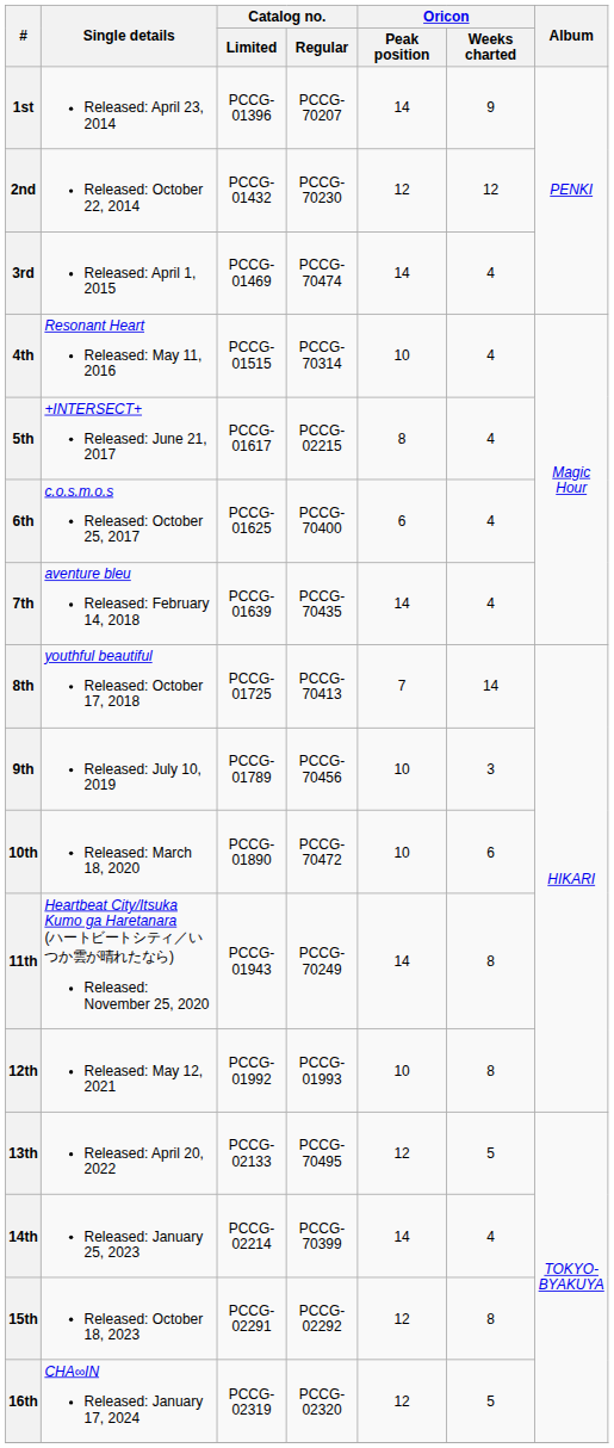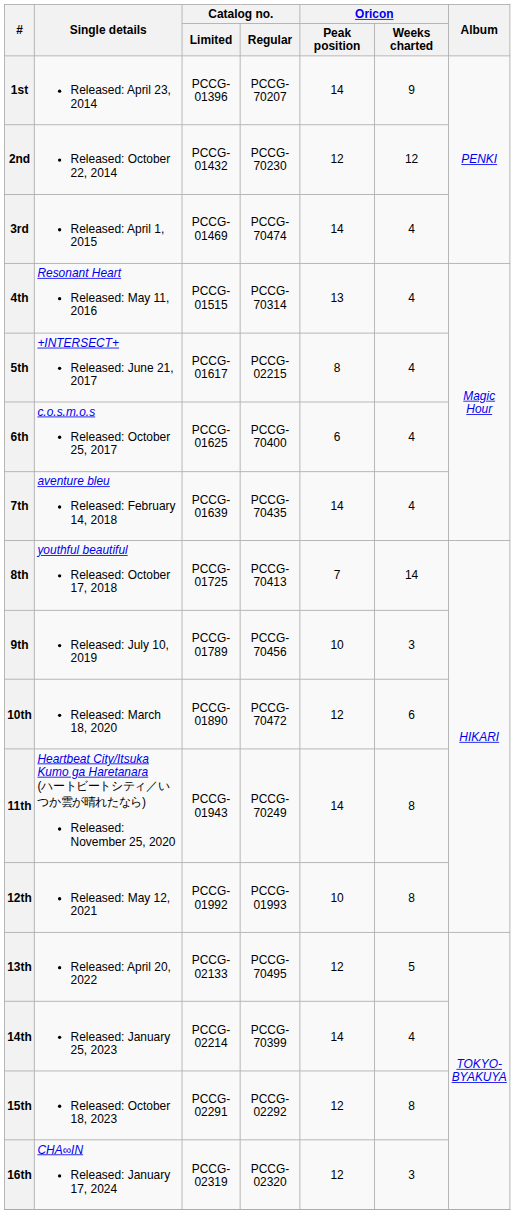4th | Oricon / Peak position: 10 -> 13
10th | Oricon / Peak position: 10 -> 12
16th | Oricon / Weeks charted: 5 -> 3
